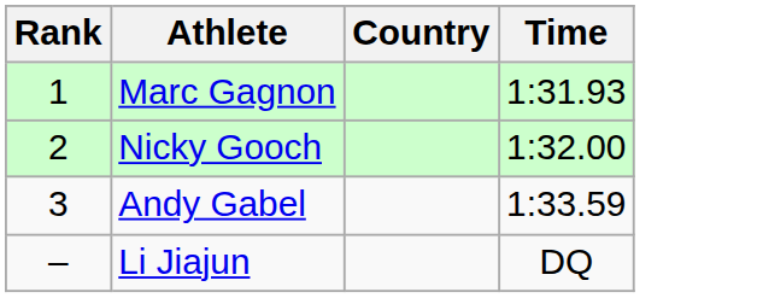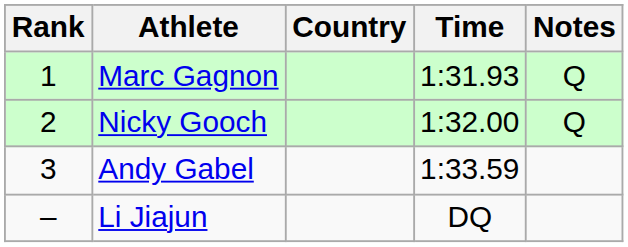+ column: Notes | Q | Q
